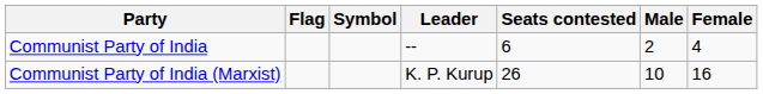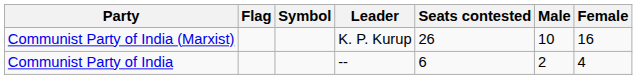rows swapped: Communist Party of India (Marxist) <-> Communist Party of India
